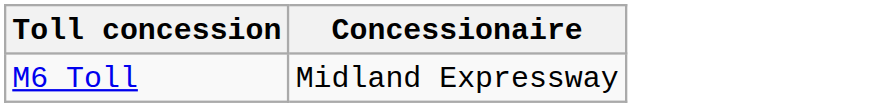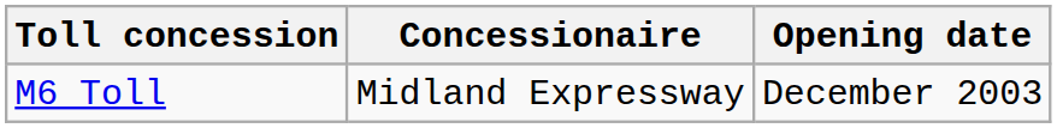+ column: Opening date | December 2003
